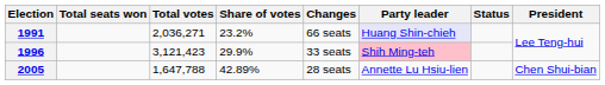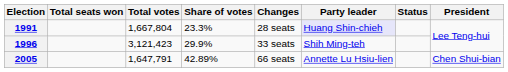1991 | Total votes: 2,036,271 -> 1,667,804
1991 | Share of votes: 23.2% -> 23.3%
1991 | Changes: 66 seats -> 28 seats
1996 | Party leader: pink background -> no background
2005 | Total votes: 1,647,788 -> 1,647,791
2005 | Changes: 28 seats -> 66 seats
